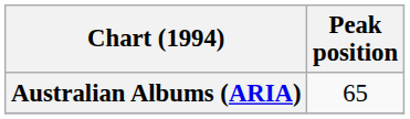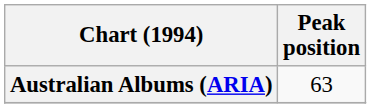Australian Albums (ARIA) | Peak position: 65 -> 63
